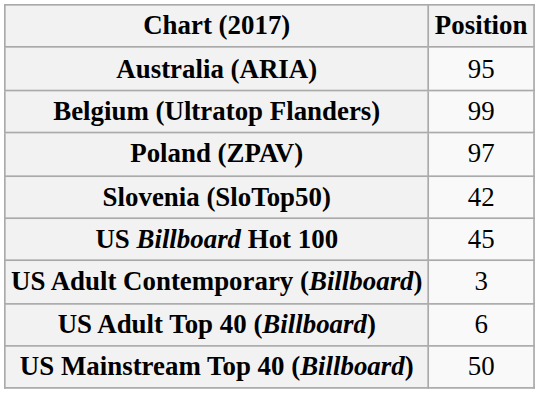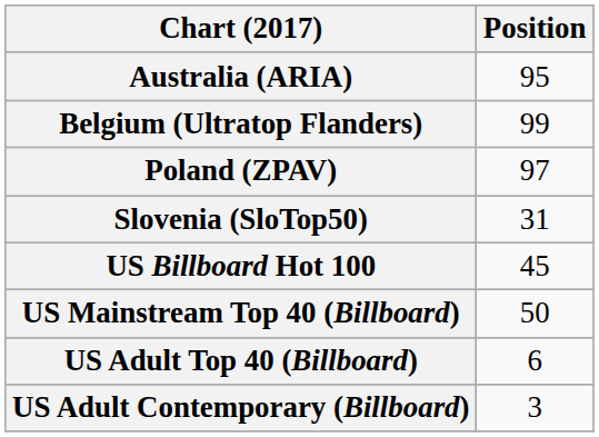Slovenia (SloTop50) | Position: 42 -> 31
rows swapped: US Adult Contemporary (Billboard) <-> US Mainstream Top 40 (Billboard)
